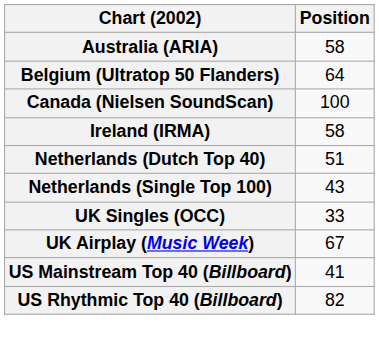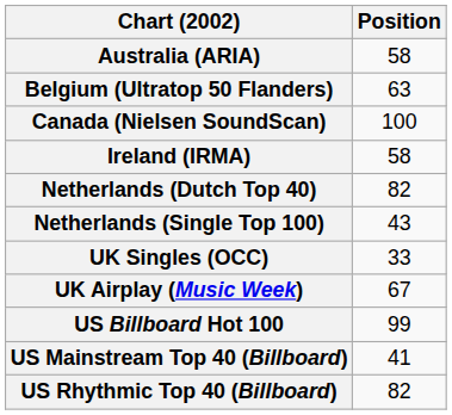Belgium (Ultratop 50 Flanders) | Position: 64 -> 63
Netherlands (Dutch Top 40) | Position: 51 -> 82
+ row: US Billboard Hot 100 | 99
